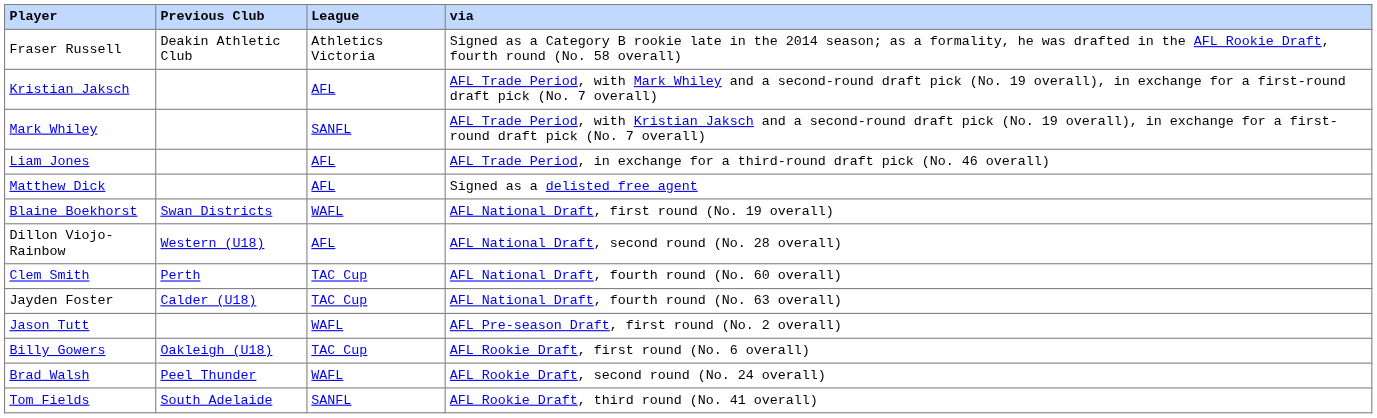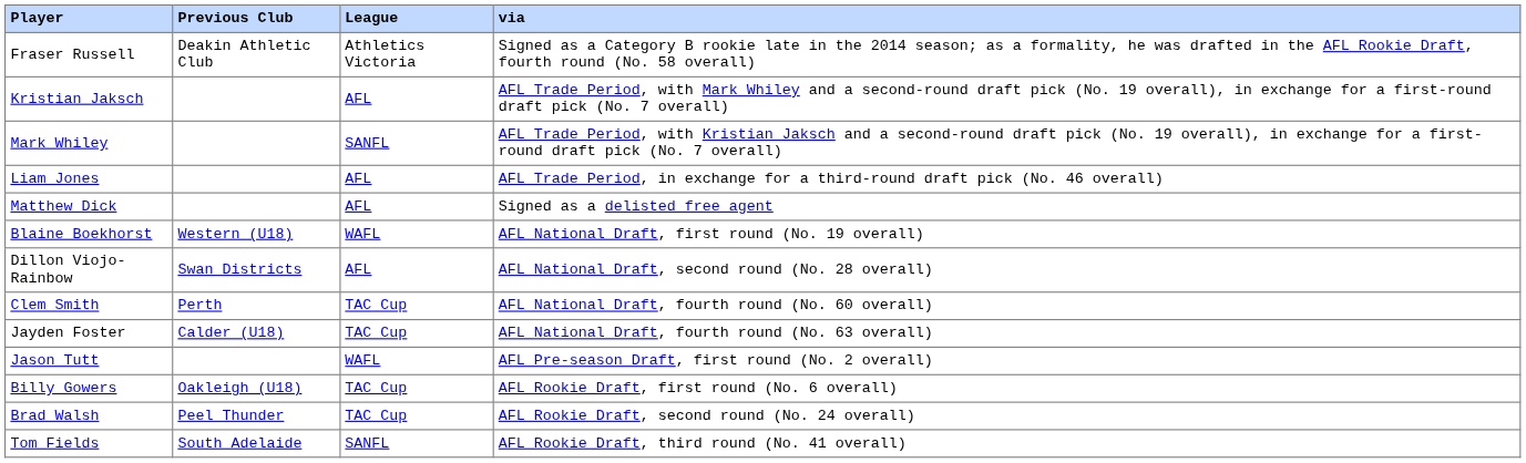Blaine Boekhorst | Previous Club: Swan Districts -> Western (U18)
Dillon Viojo-Rainbow | Previous Club: Western (U18) -> Swan Districts
Brad Walsh | League: WAFL -> TAC Cup
